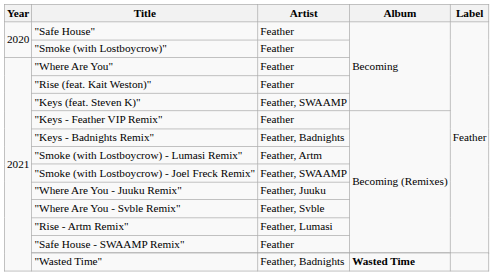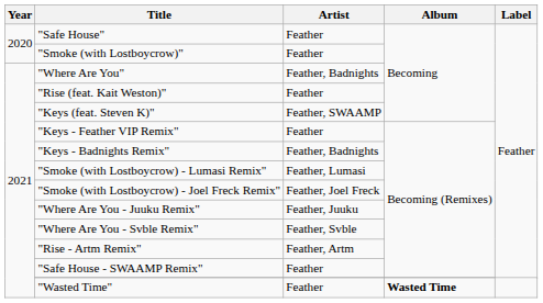"Where Are You" | Artist: Feather -> Feather, Badnights
"Smoke (with Lostboycrow) - Lumasi Remix" | Artist: Feather, Artm -> Feather, Lumasi
"Smoke (with Lostboycrow) - Joel Freck Remix" | Artist: Feather, SWAAMP -> Feather, Joel Freck
"Rise - Artm Remix" | Artist: Feather, Lumasi -> Feather, Artm
"Wasted Time" | Artist: Feather, Badnights -> Feather
